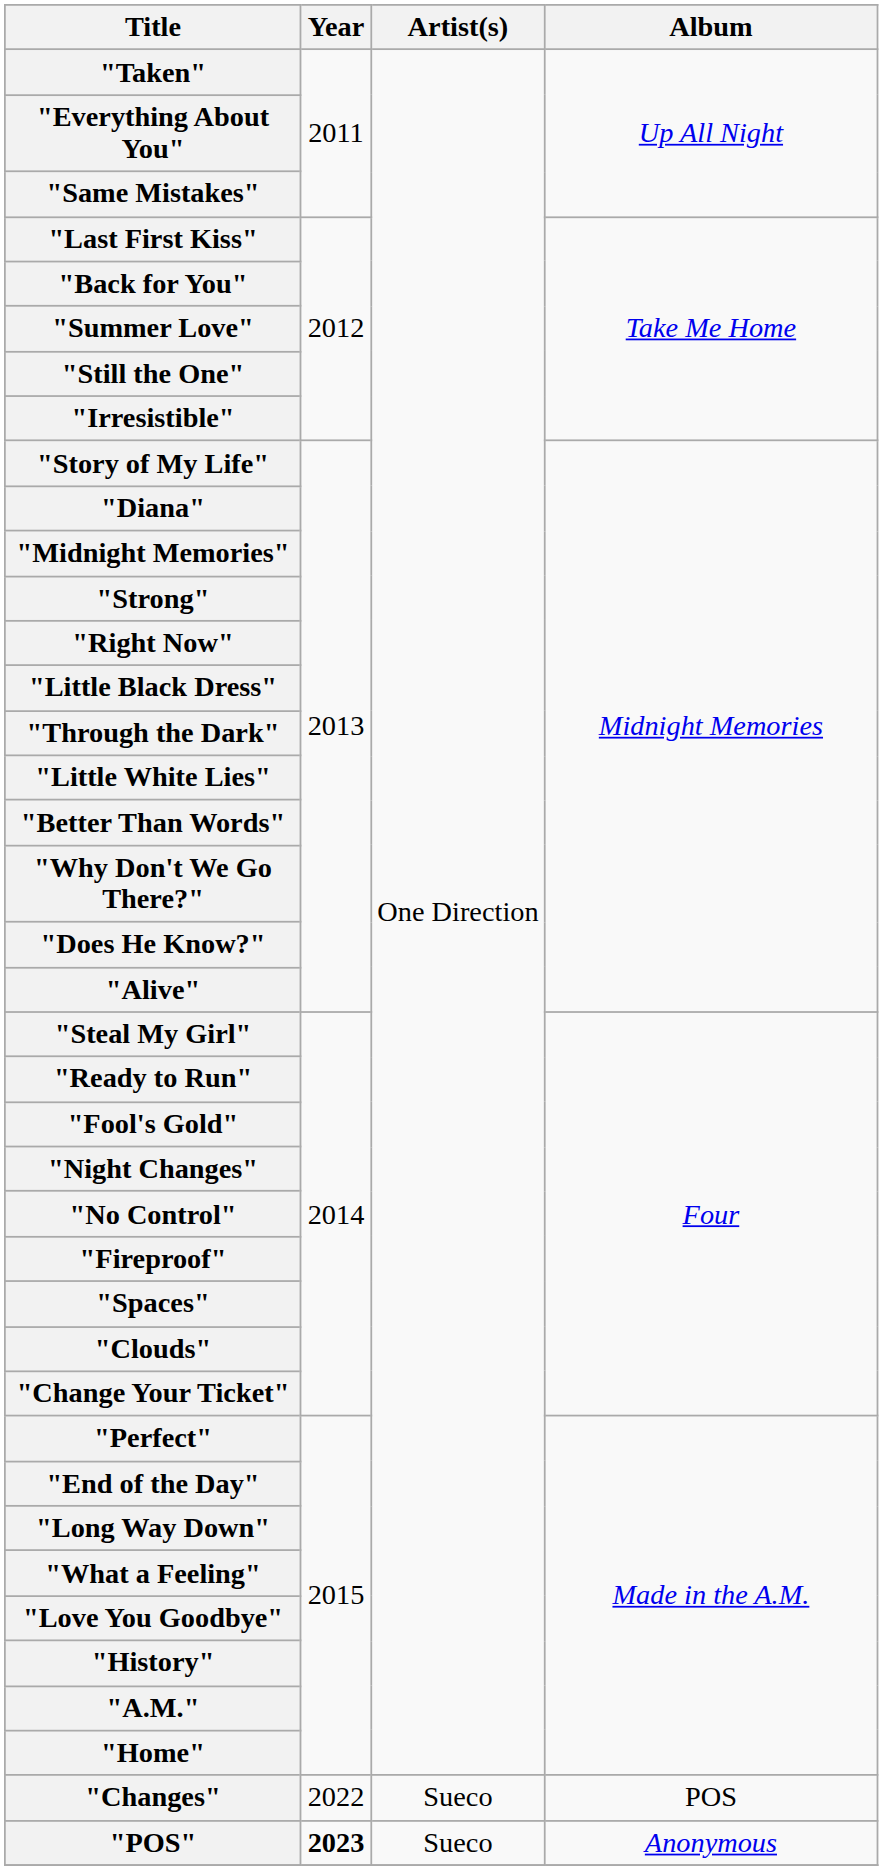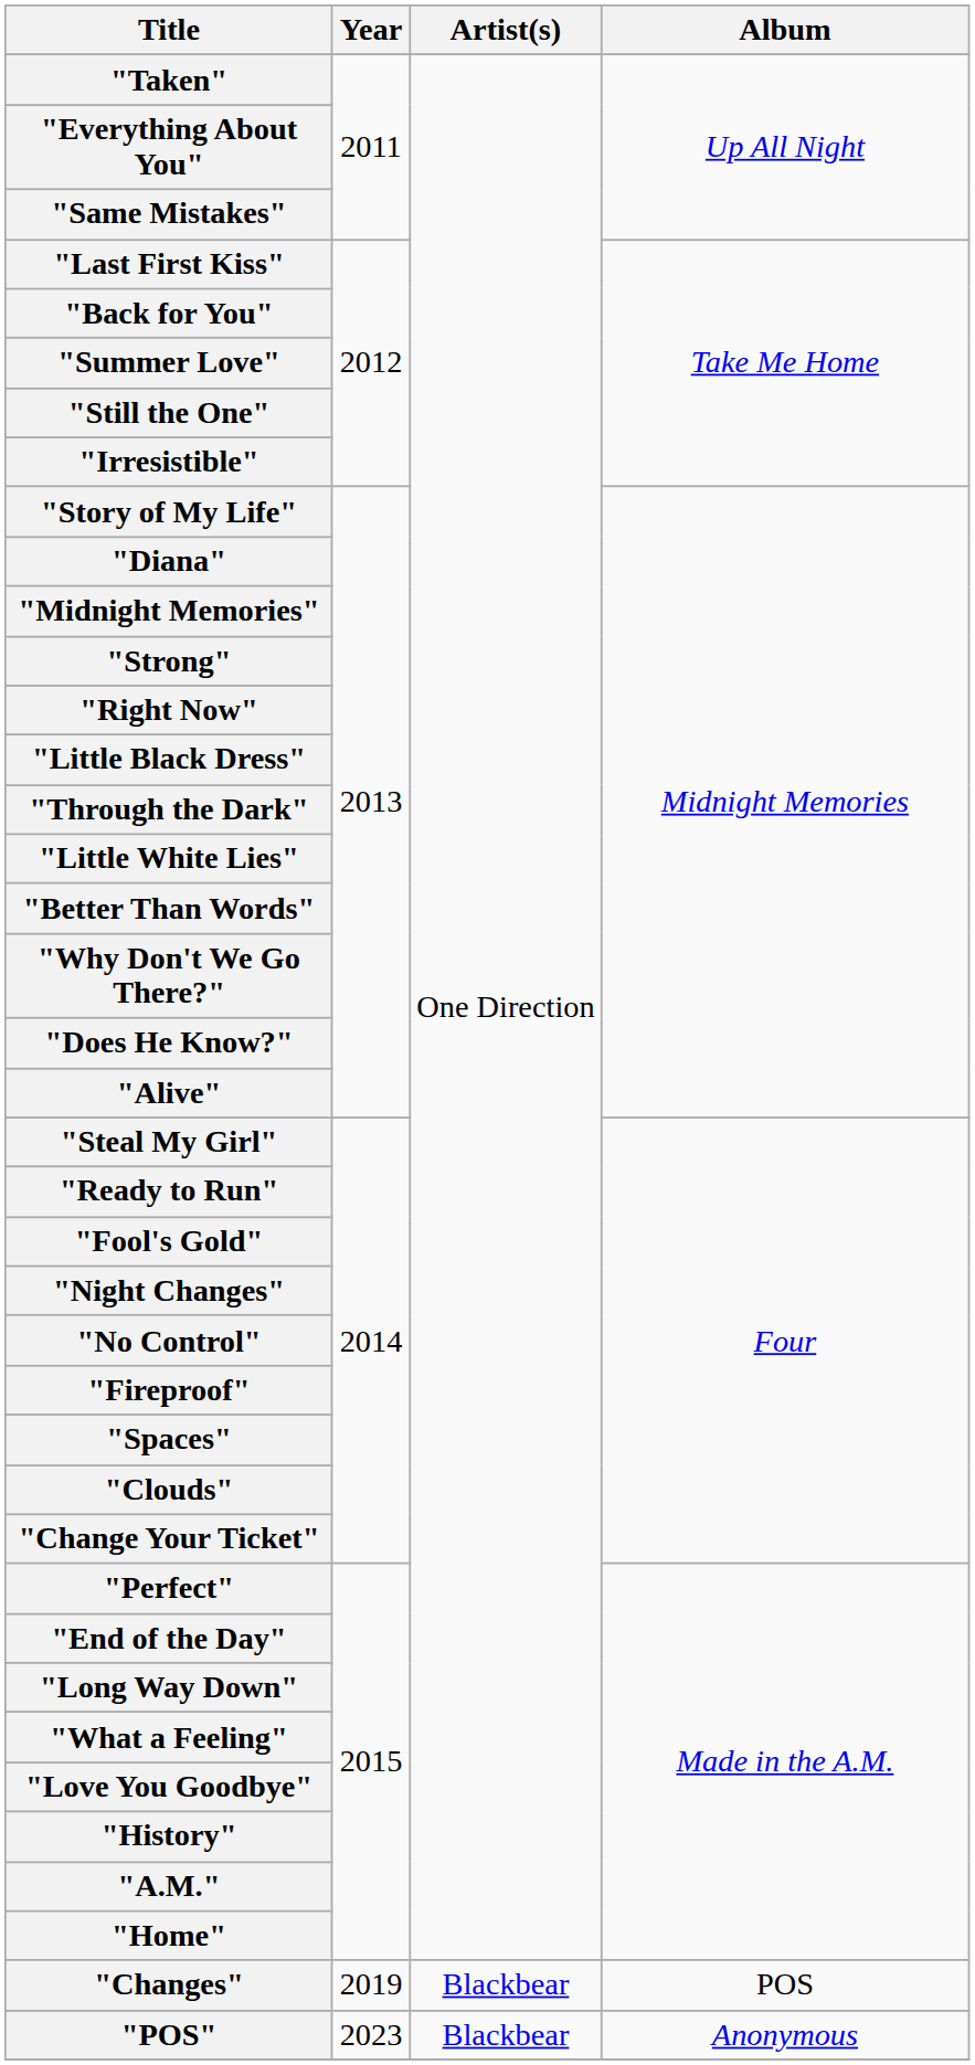"Changes" | Year: 2022 -> 2019
"Changes" | Artist(s): Sueco -> Blackbear
"POS" | Year: bold -> normal
"POS" | Artist(s): Sueco -> Blackbear
